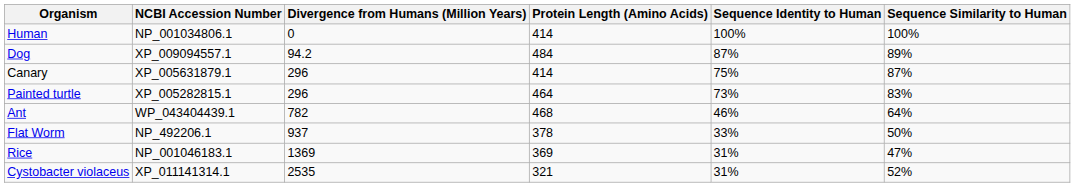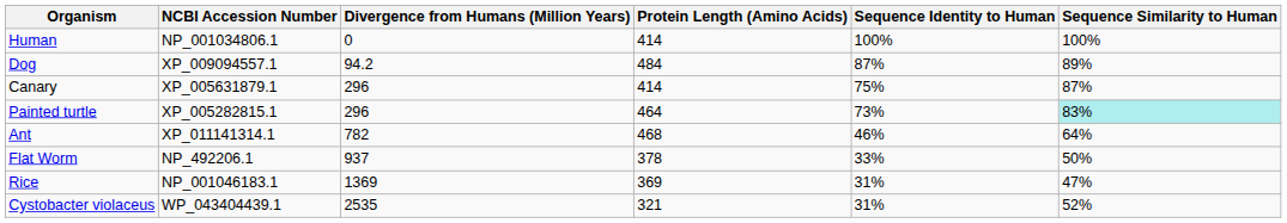Painted turtle | Sequence Similarity to Human: no background -> paleturquoise background
Ant | NCBI Accession Number: WP_043404439.1 -> XP_011141314.1
Cystobacter violaceus | NCBI Accession Number: XP_011141314.1 -> WP_043404439.1
